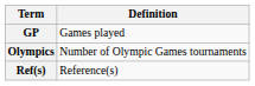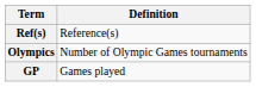rows swapped: GP <-> Ref(s)
